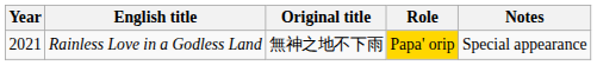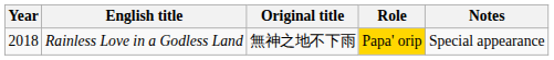Rainless Love in a Godless Land | Year: 2021 -> 2018
